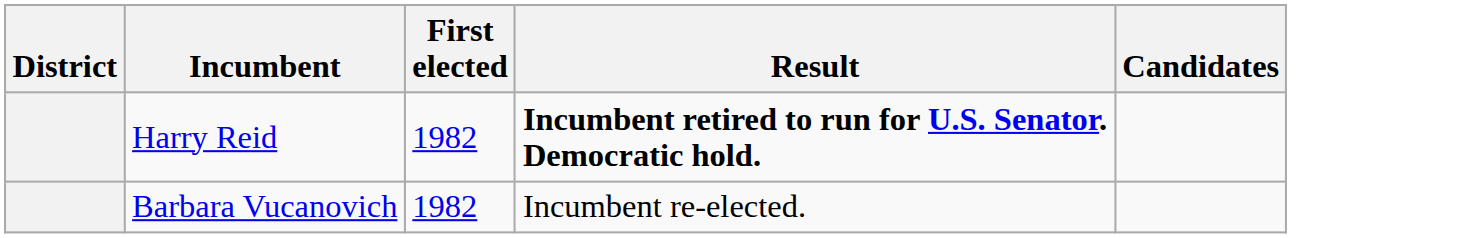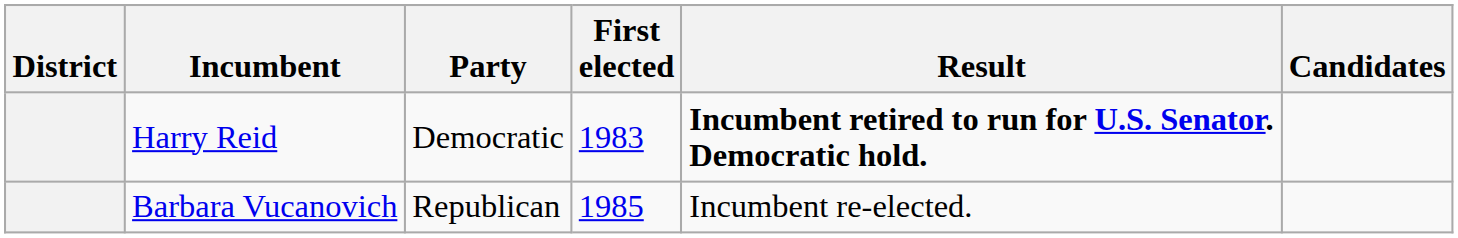+ column: Party | Democratic | Republican
Harry Reid | First elected: 1982 -> 1983
Barbara Vucanovich | First elected: 1982 -> 1985
